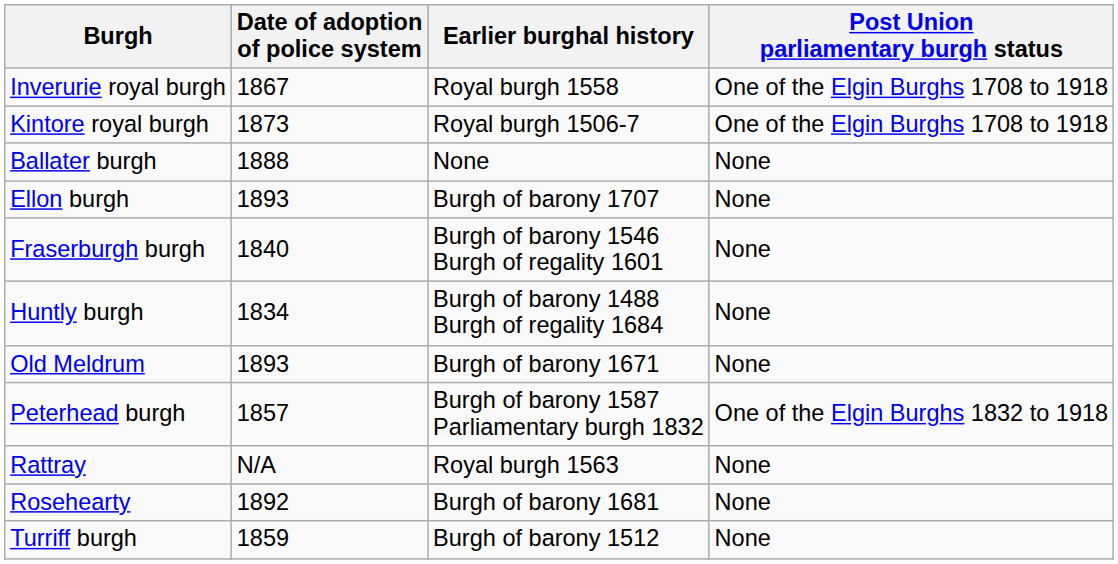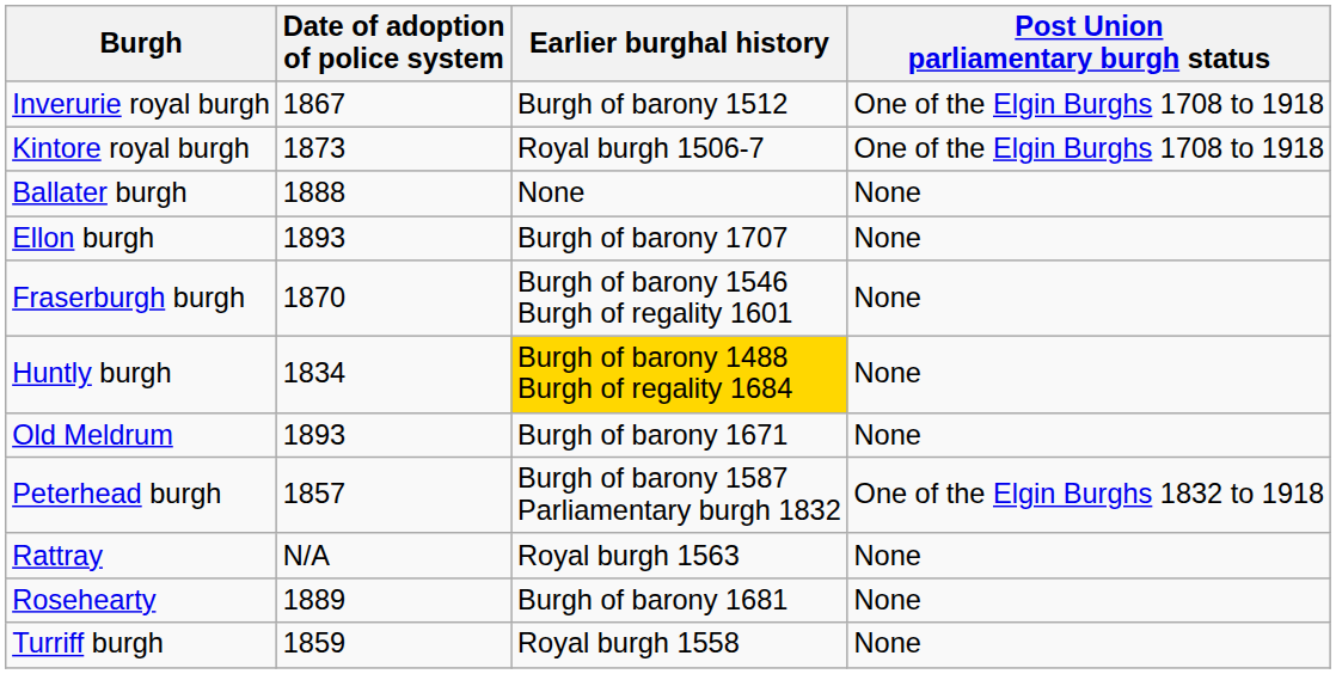Inverurie royal burgh | Earlier burghal history: Royal burgh 1558 -> Burgh of barony 1512
Fraserburgh burgh | Date of adoption of police system: 1840 -> 1870
Huntly burgh | Earlier burghal history: no background -> gold background
Rosehearty | Date of adoption of police system: 1892 -> 1889
Turriff burgh | Earlier burghal history: Burgh of barony 1512 -> Royal burgh 1558
